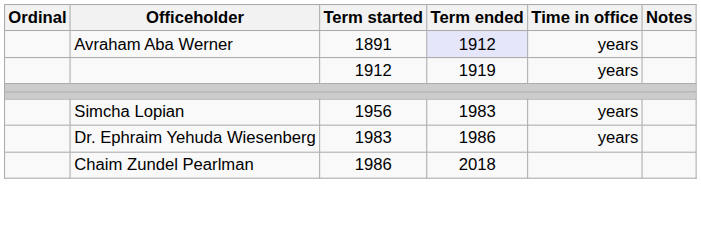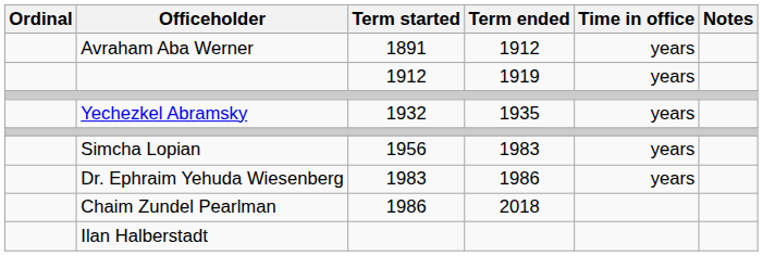Avraham Aba Werner | Term ended: lavender background -> no background
+ row: Yechezkel Abramsky | 1932 | 1935 | years
+ row: Ilan Halberstadt
